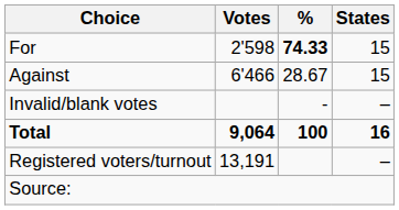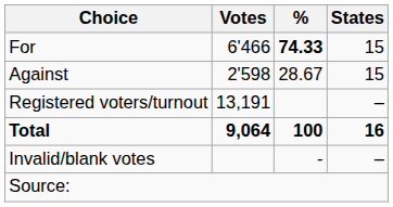For | Votes: 2'598 -> 6'466
Against | Votes: 6'466 -> 2'598
rows swapped: Invalid/blank votes <-> Registered voters/turnout
